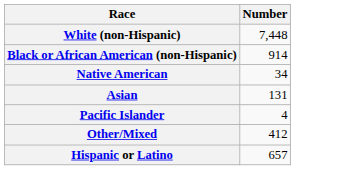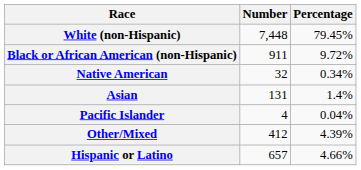+ column: Percentage | 79.45% | 9.72% | 0.34% | 1.4% | 0.04% | 4.39% | 4.66%
Black or African American (non-Hispanic) | Number: 914 -> 911
Native American | Number: 34 -> 32
